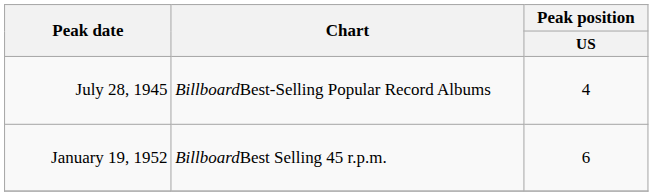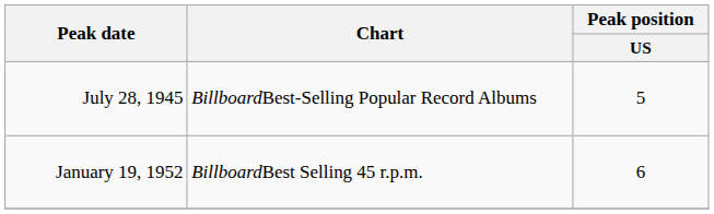July 28, 1945 | Peak position / US: 4 -> 5
